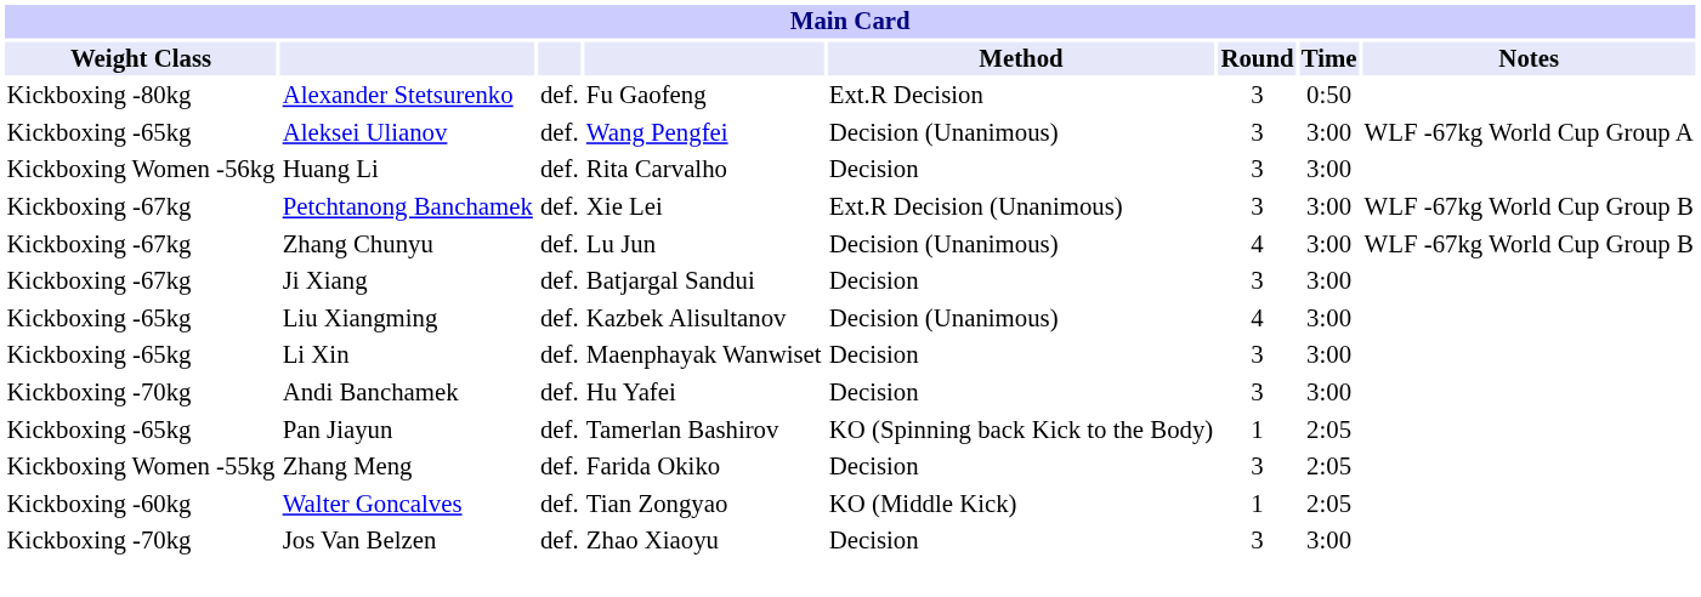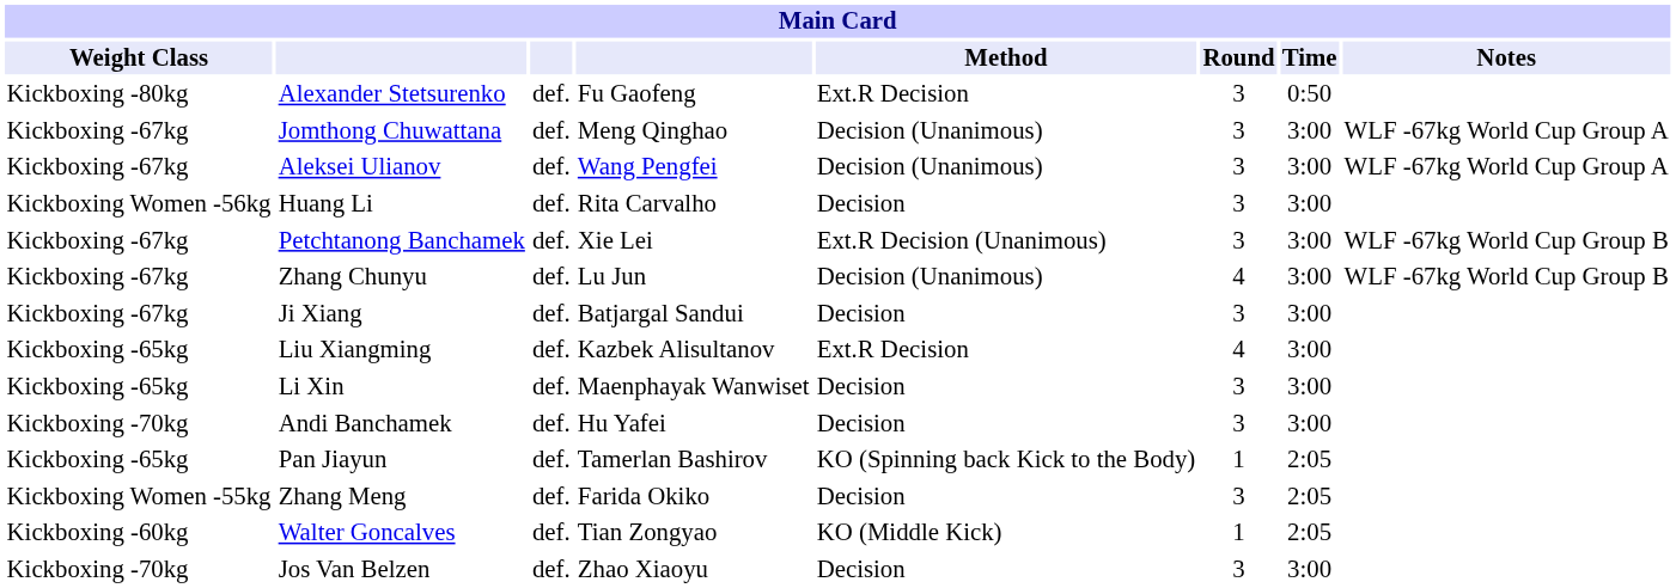+ row: Kickboxing -67kg | Jomthong Chuwattana | def. | Meng Qinghao | Decision (Unanimous) | 3 | 3:00 | WLF -67kg World Cup Group A
Aleksei Ulianov | Weight Class: Kickboxing -65kg -> Kickboxing -67kg
Liu Xiangming | Method: Decision (Unanimous) -> Ext.R Decision
